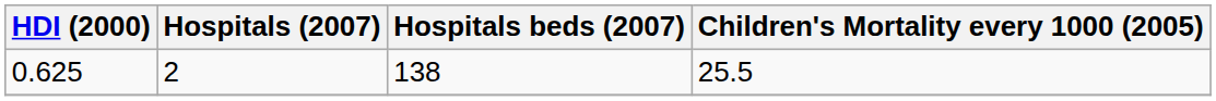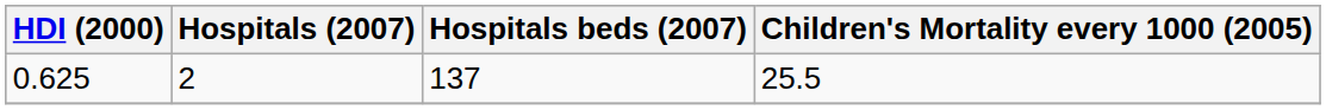0.625 | Hospitals beds (2007): 138 -> 137
